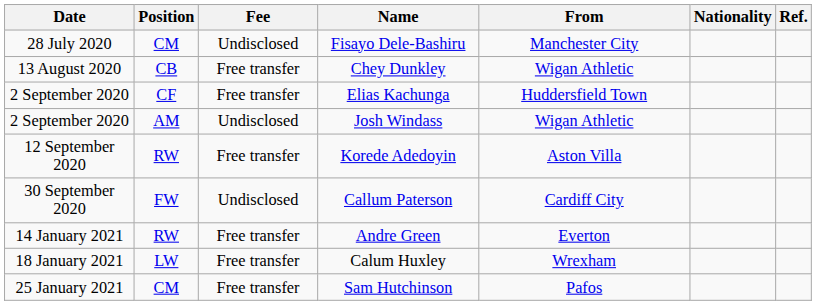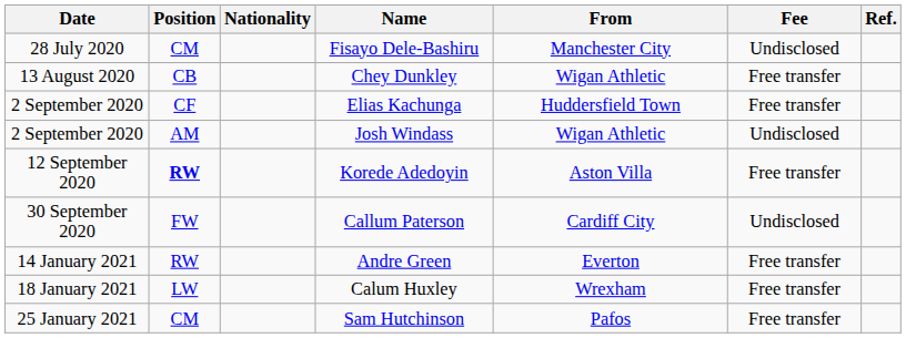columns swapped: Nationality <-> Fee
Korede Adedoyin | Position: normal -> bold
